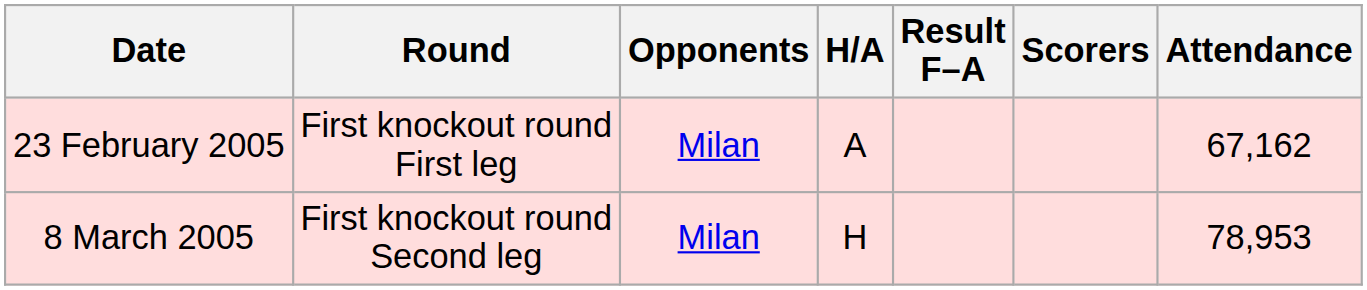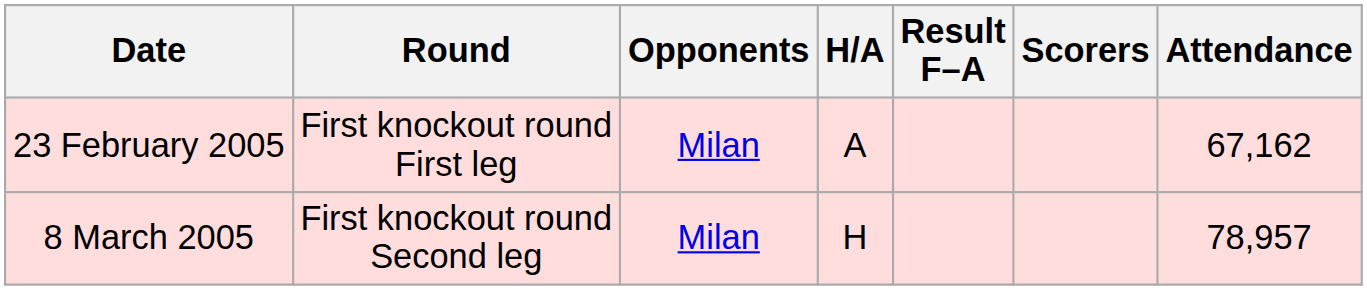8 March 2005 | Attendance: 78,953 -> 78,957
